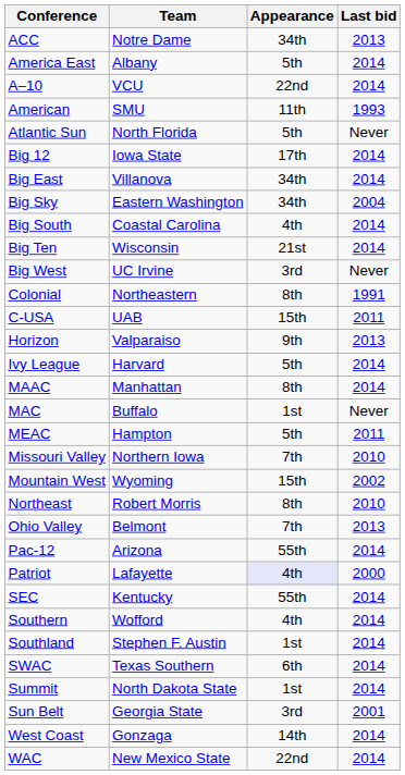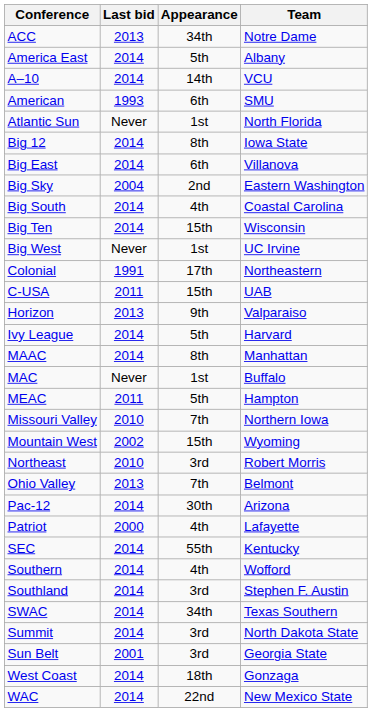columns swapped: Team <-> Last bid
A–10 | Appearance: 22nd -> 14th
American | Appearance: 11th -> 6th
Atlantic Sun | Appearance: 5th -> 1st
Big 12 | Appearance: 17th -> 8th
Big East | Appearance: 34th -> 6th
Big Sky | Appearance: 34th -> 2nd
Big Ten | Appearance: 21st -> 15th
Big West | Appearance: 3rd -> 1st
Colonial | Appearance: 8th -> 17th
Northeast | Appearance: 8th -> 3rd
Pac-12 | Appearance: 55th -> 30th
Patriot | Appearance: lavender background -> no background
Southland | Appearance: 1st -> 3rd
SWAC | Appearance: 6th -> 34th
Summit | Appearance: 1st -> 3rd
West Coast | Appearance: 14th -> 18th
